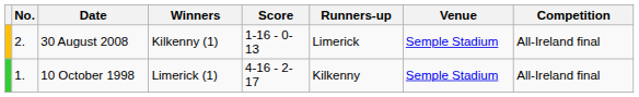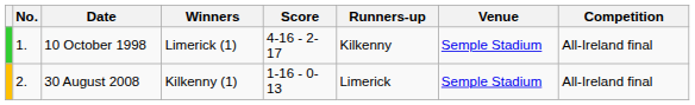rows swapped: 10 October 1998 <-> 30 August 2008
